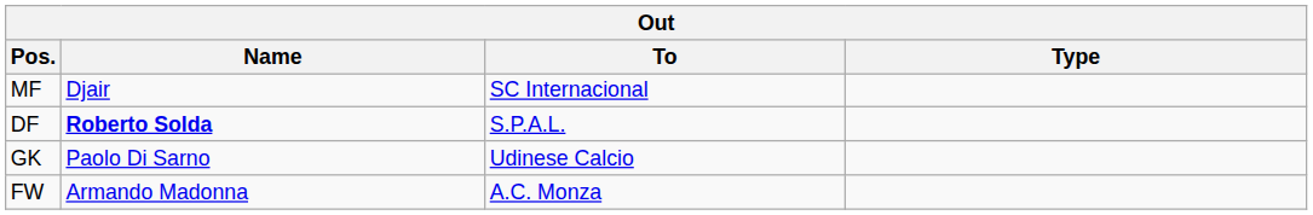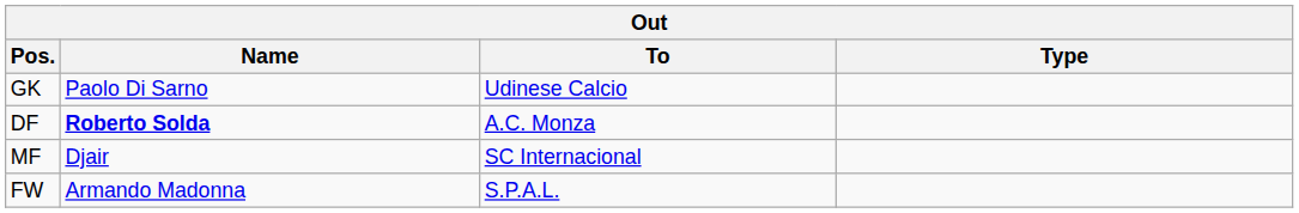rows swapped: GK <-> MF
DF | To: S.P.A.L. -> A.C. Monza
FW | To: A.C. Monza -> S.P.A.L.
